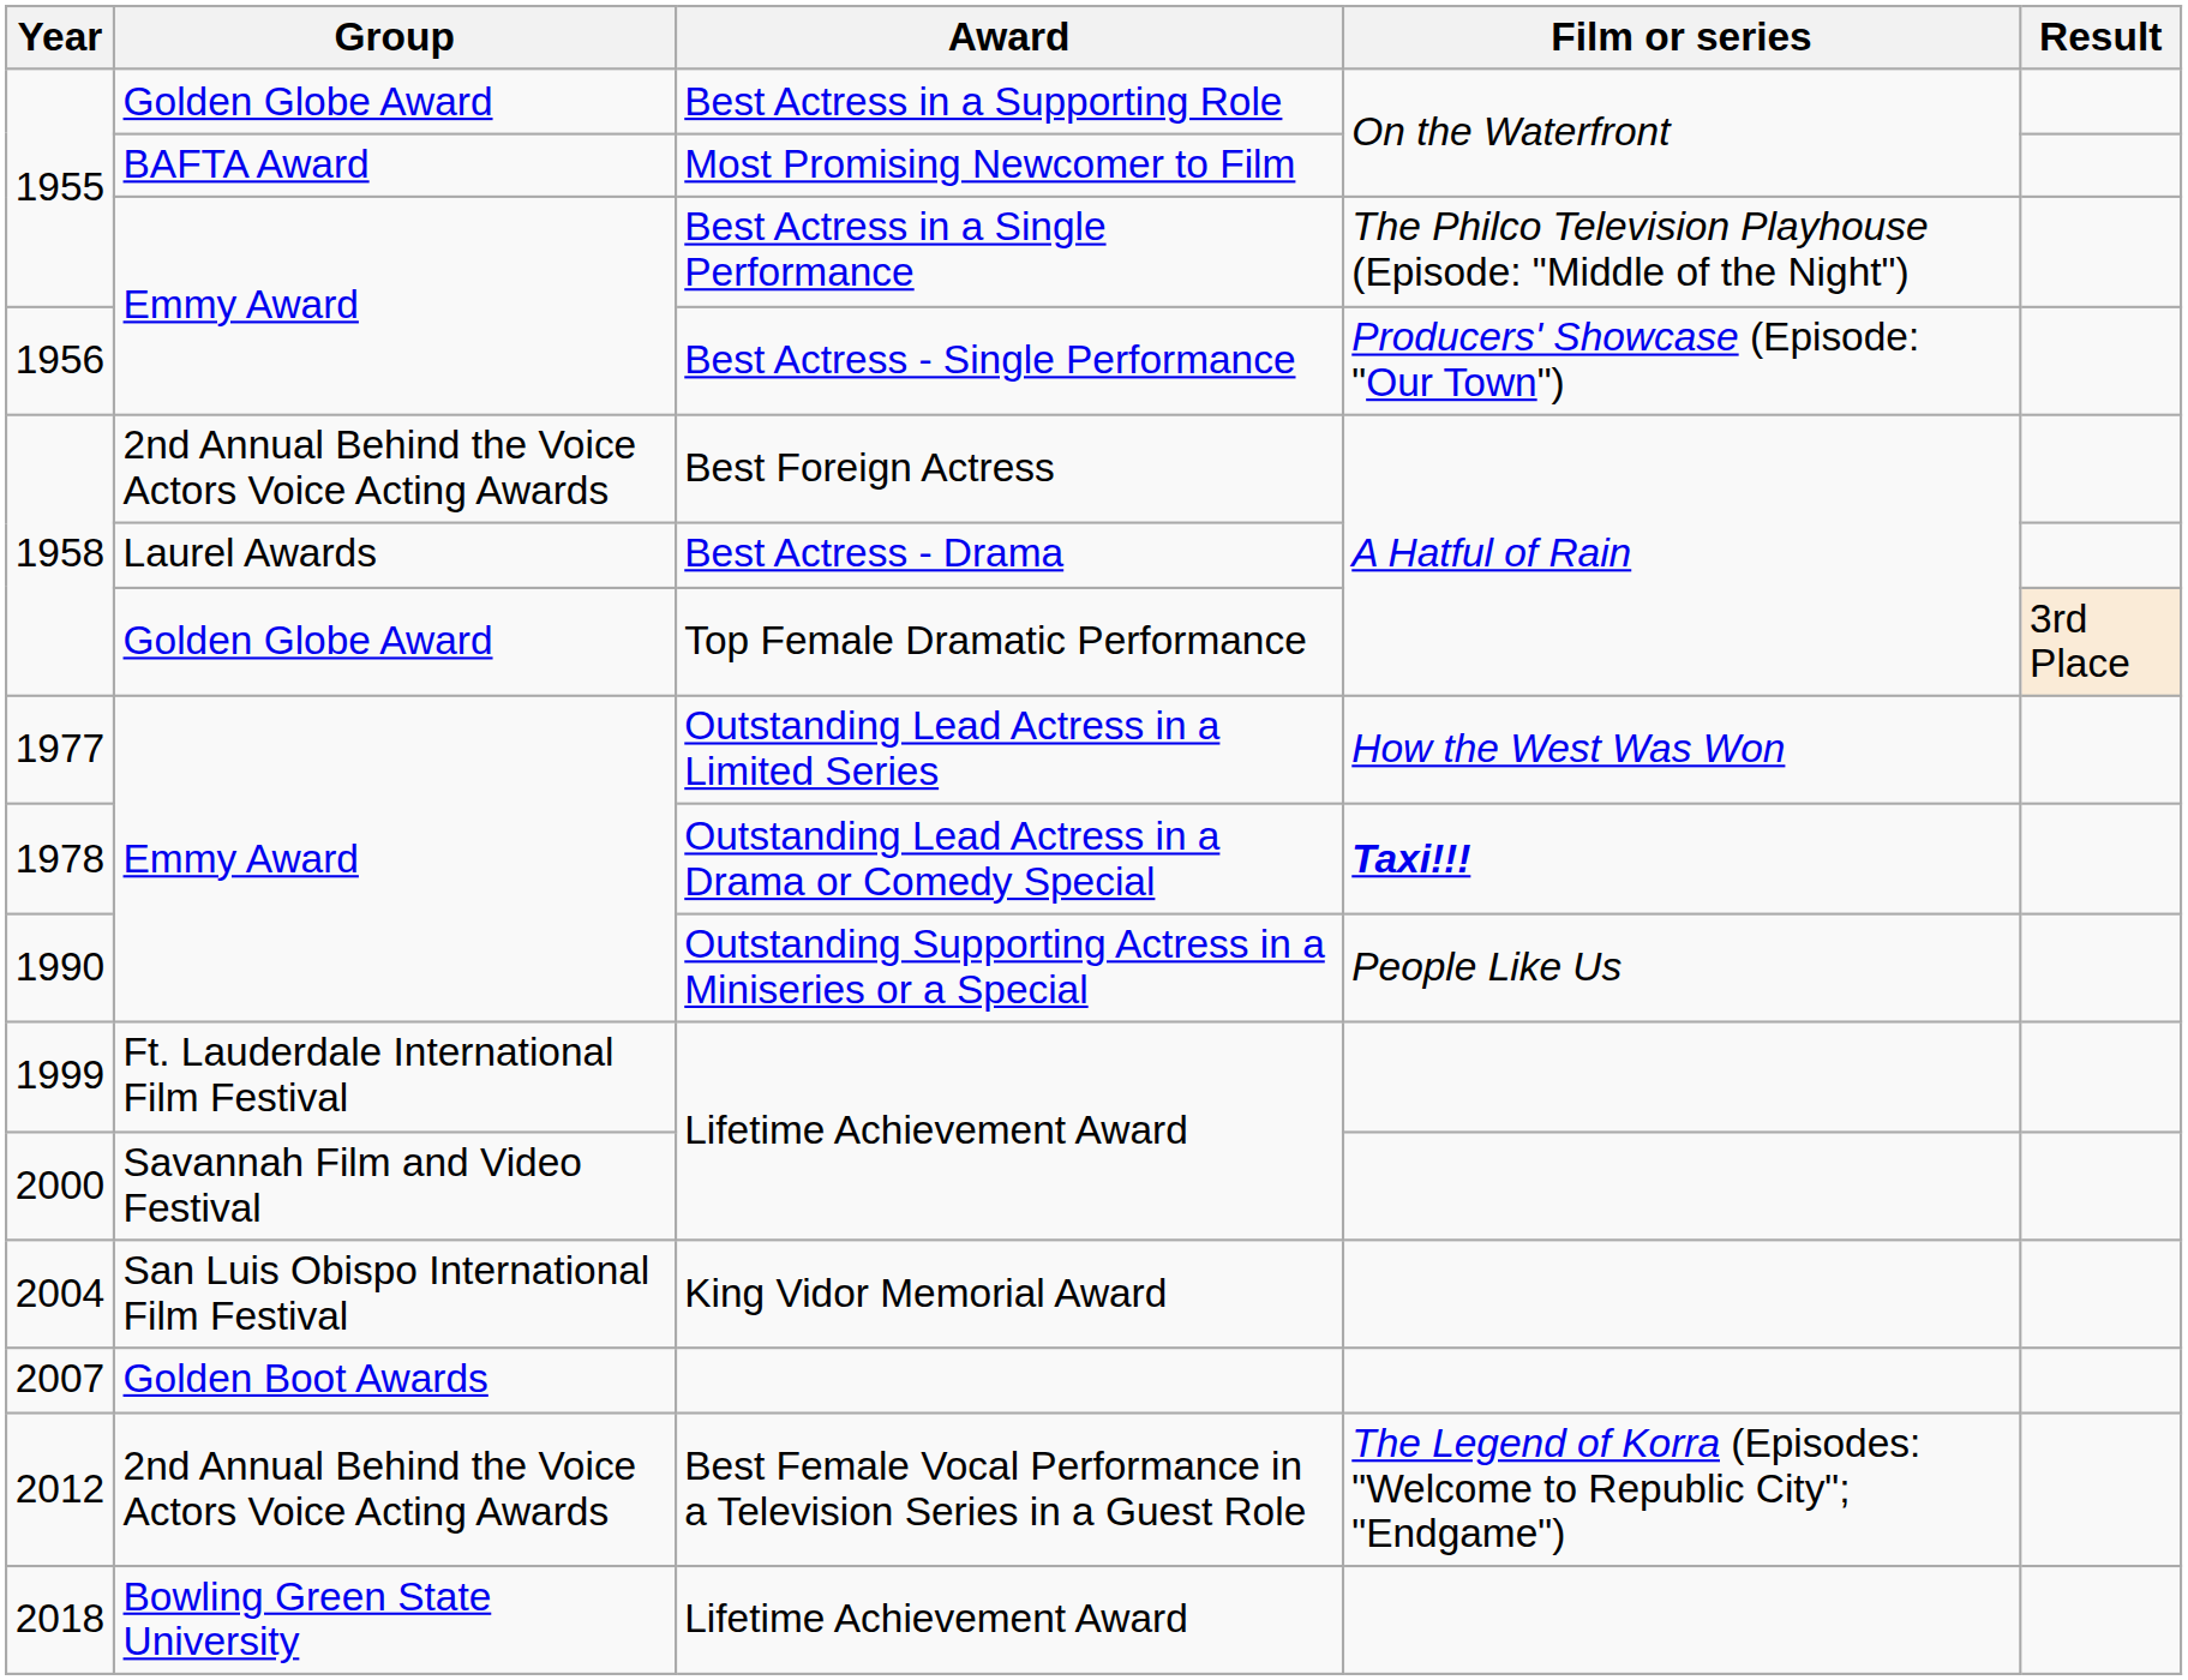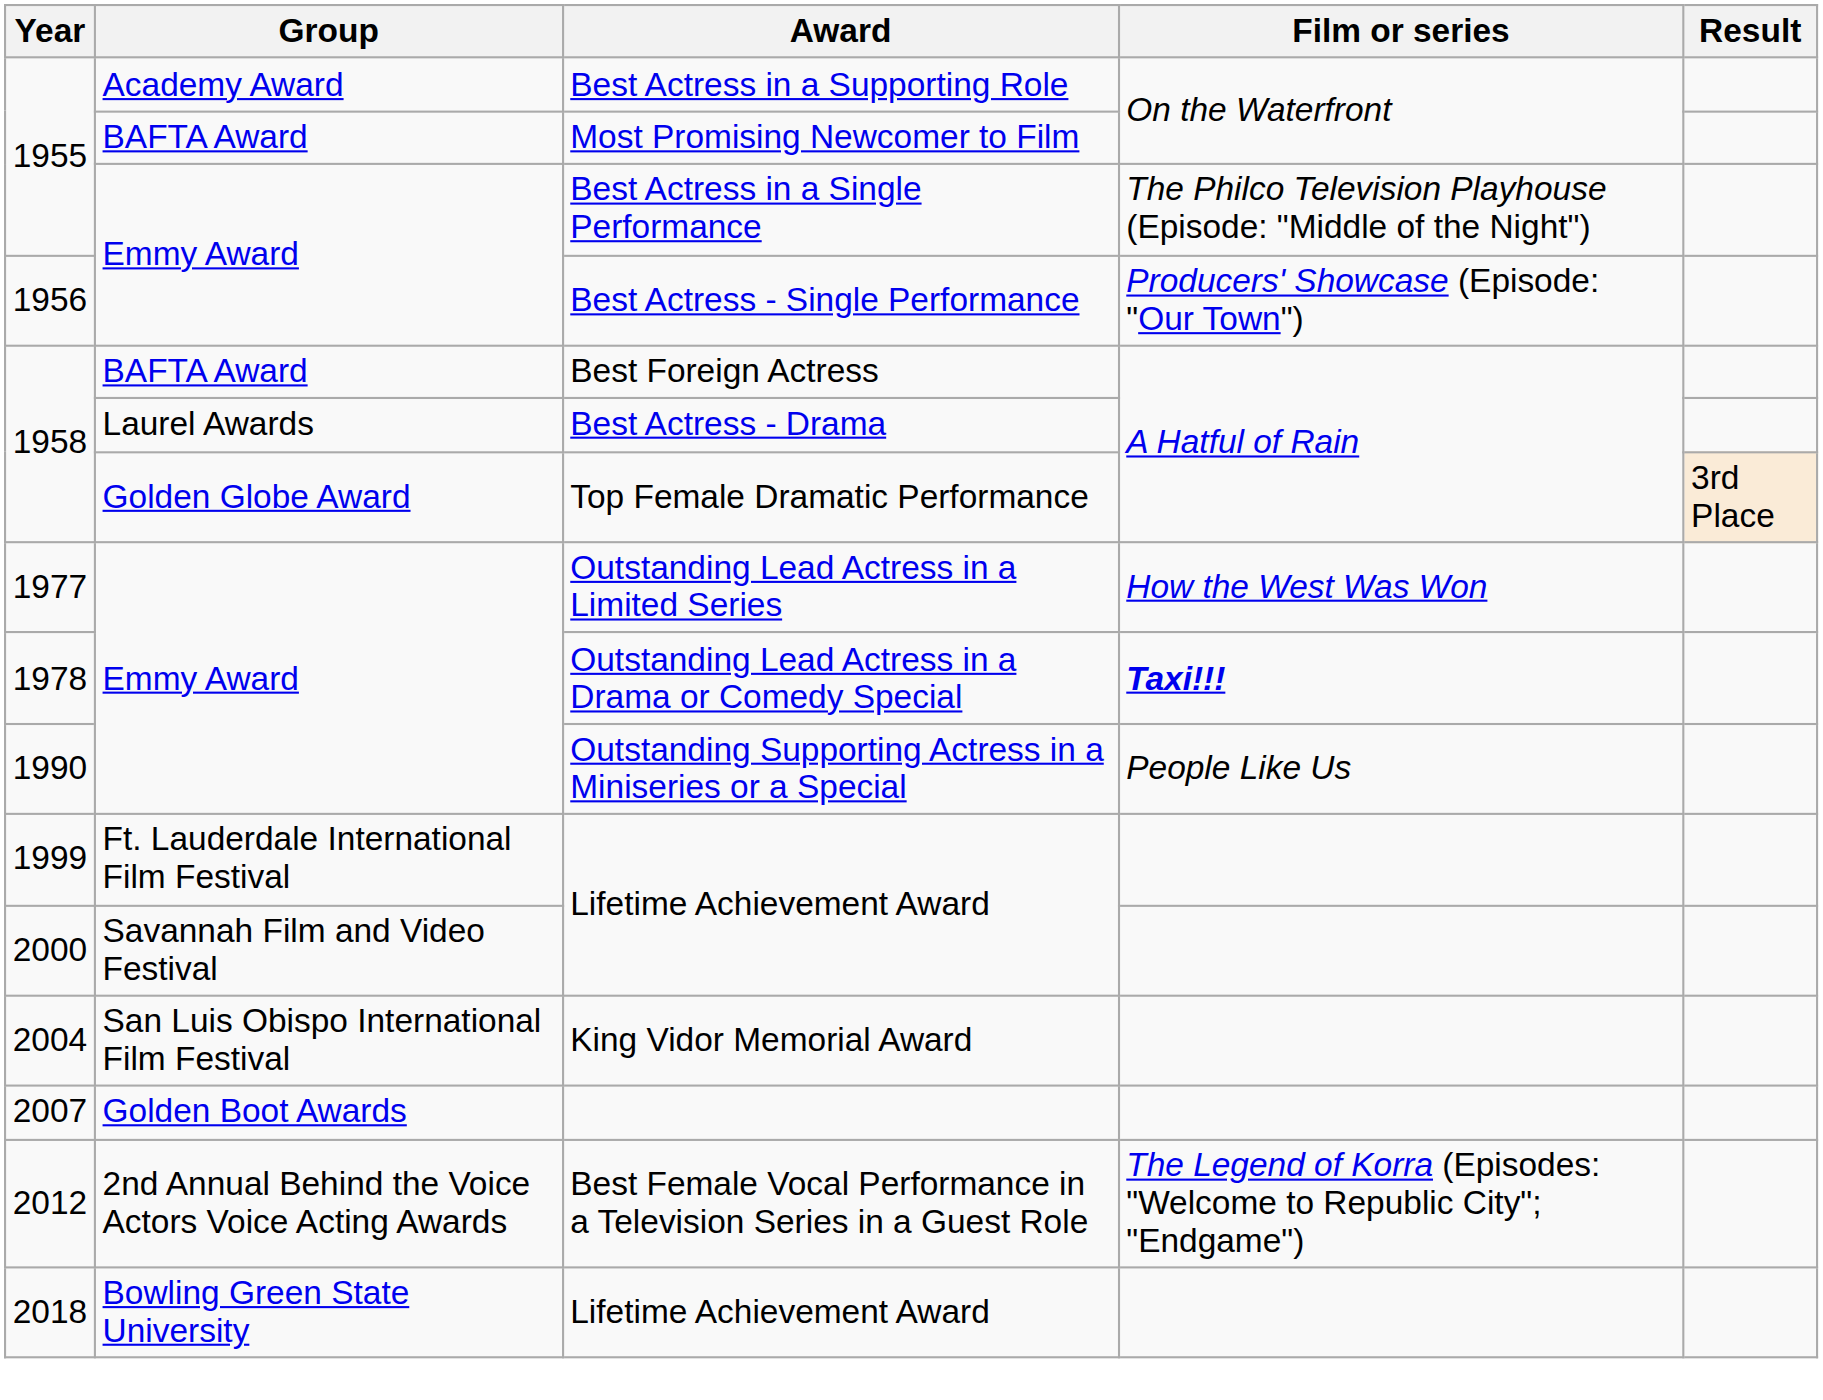Best Actress in a Supporting Role | Group: Golden Globe Award -> Academy Award
Best Foreign Actress | Group: 2nd Annual Behind the Voice Actors Voice Acting Awards -> BAFTA Award
